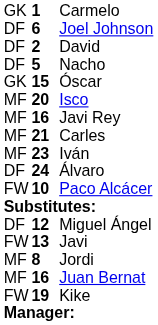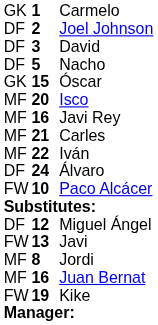Joel Johnson | column 2: 6 -> 2
David | column 2: 2 -> 3
Iván | column 2: 23 -> 22
